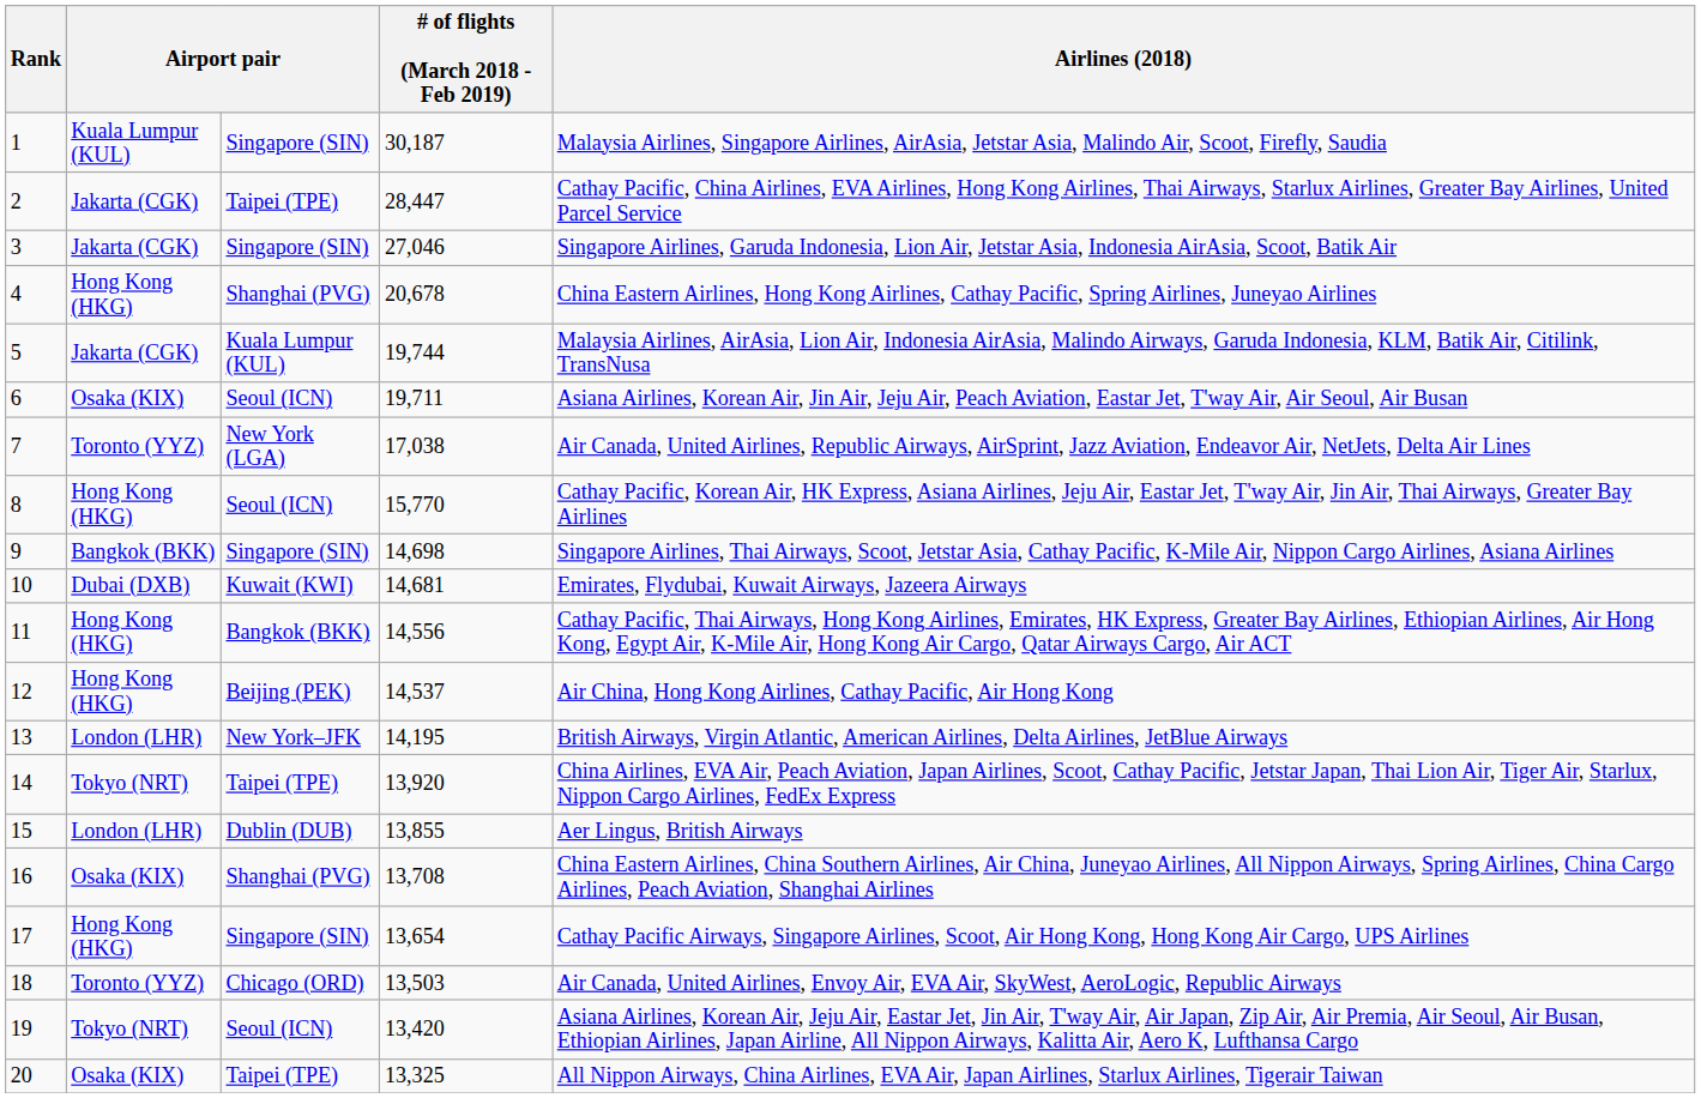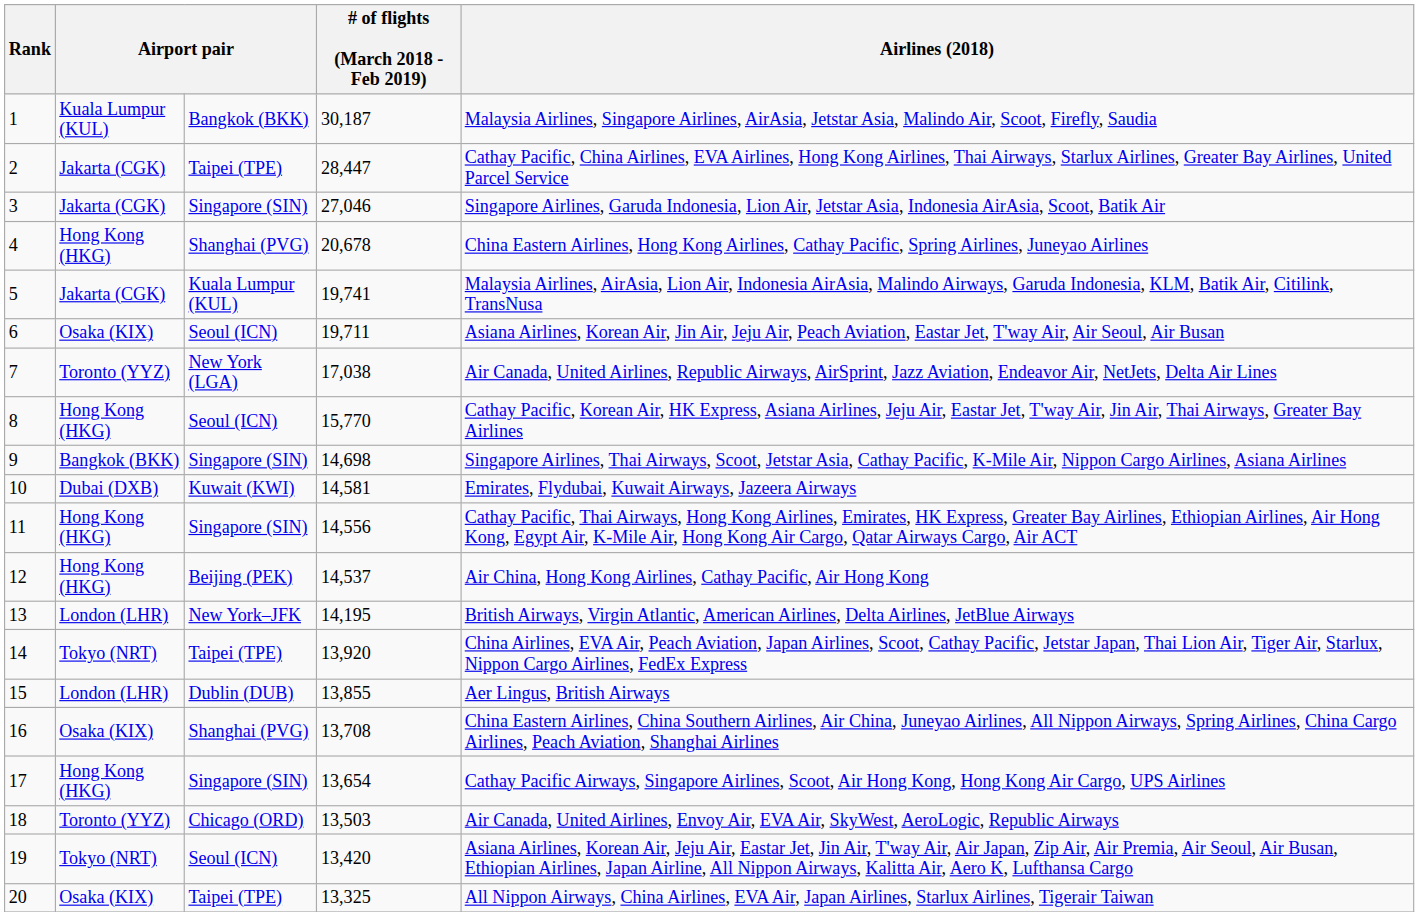1 | column 3: Singapore (SIN) -> Bangkok (BKK)
5 | # of flights (March 2018 - Feb 2019): 19,744 -> 19,741
10 | # of flights (March 2018 - Feb 2019): 14,681 -> 14,581
11 | column 3: Bangkok (BKK) -> Singapore (SIN)
